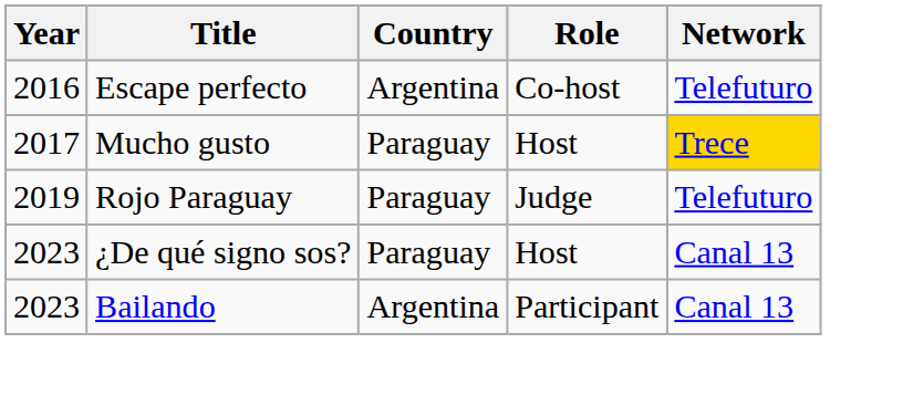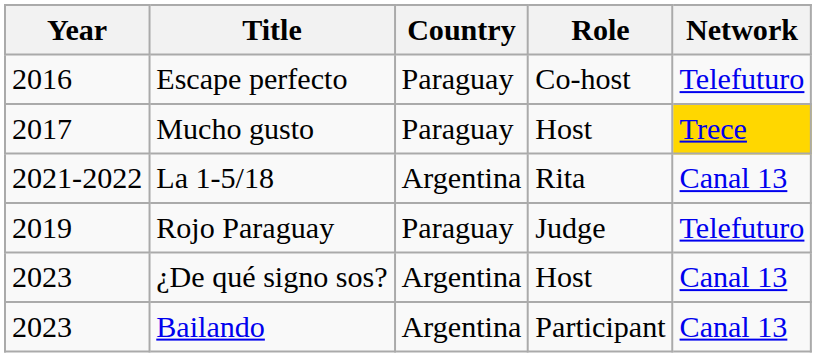Escape perfecto | Country: Argentina -> Paraguay
+ row: 2021-2022 | La 1-5/18 | Argentina | Rita | Canal 13
¿De qué signo sos? | Country: Paraguay -> Argentina
